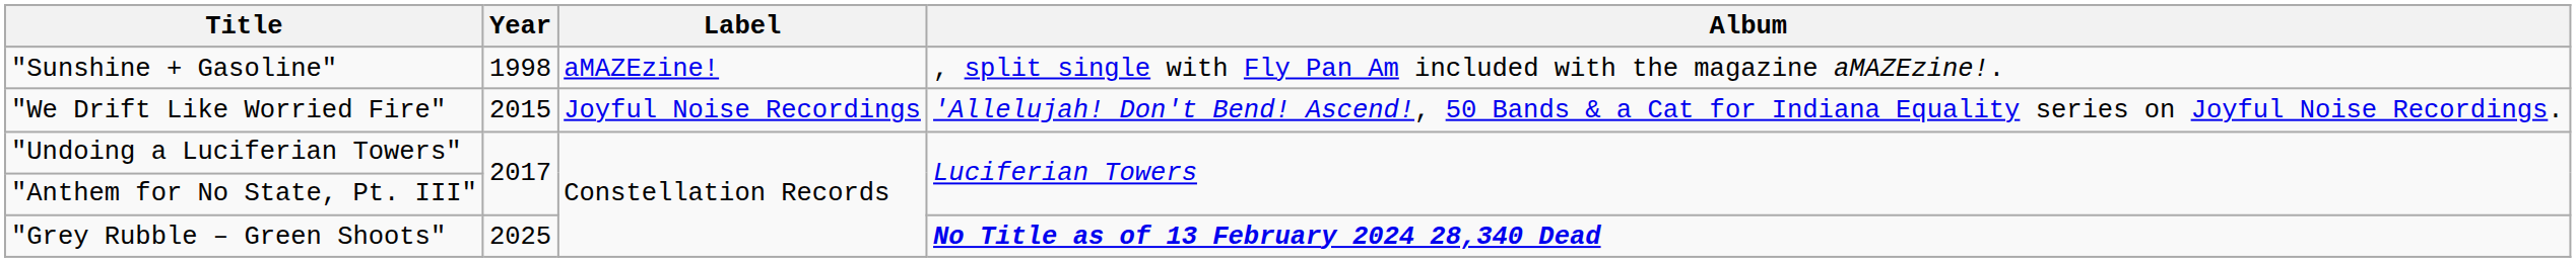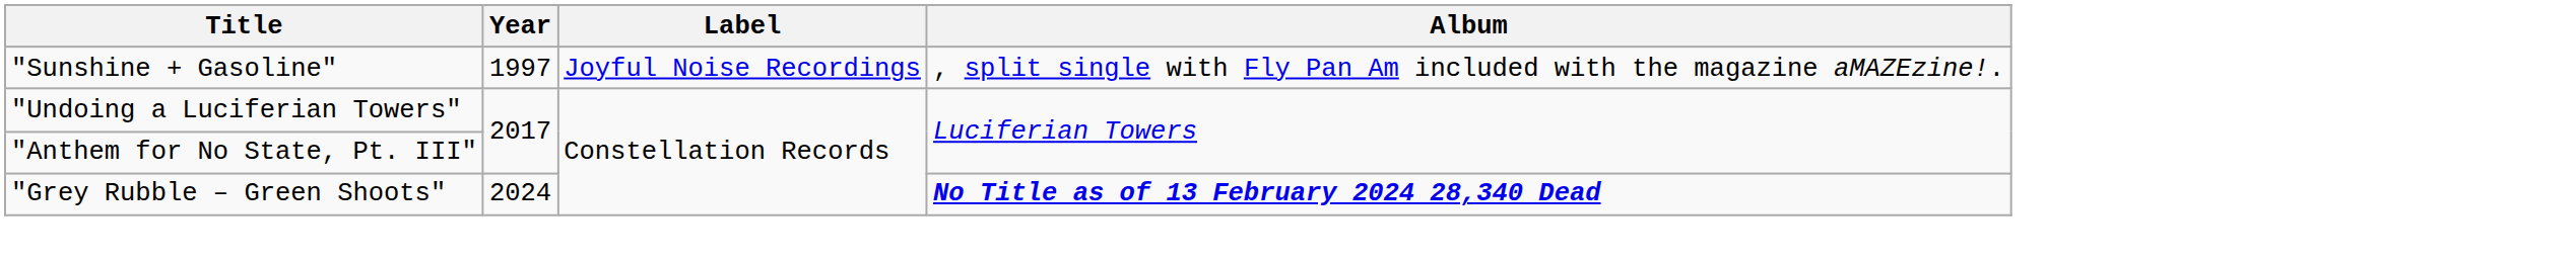"Sunshine + Gasoline" | Year: 1998 -> 1997
"Sunshine + Gasoline" | Label: aMAZEzine! -> Joyful Noise Recordings
- row: "We Drift Like Worried Fire" | 2015 | Joyful Noise Recordings | 'Allelujah! Don't Bend! Ascend!, 50 Bands & a Cat for Indiana Equality series on Joyful Noise Recordings.
"Grey Rubble – Green Shoots" | Year: 2025 -> 2024
